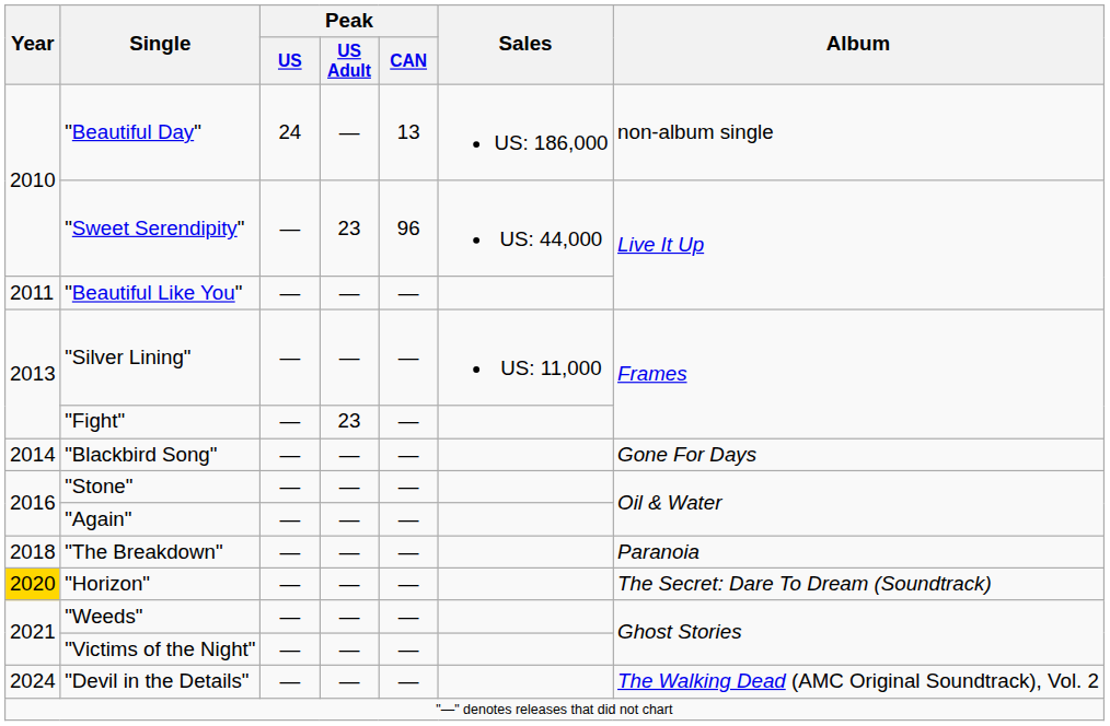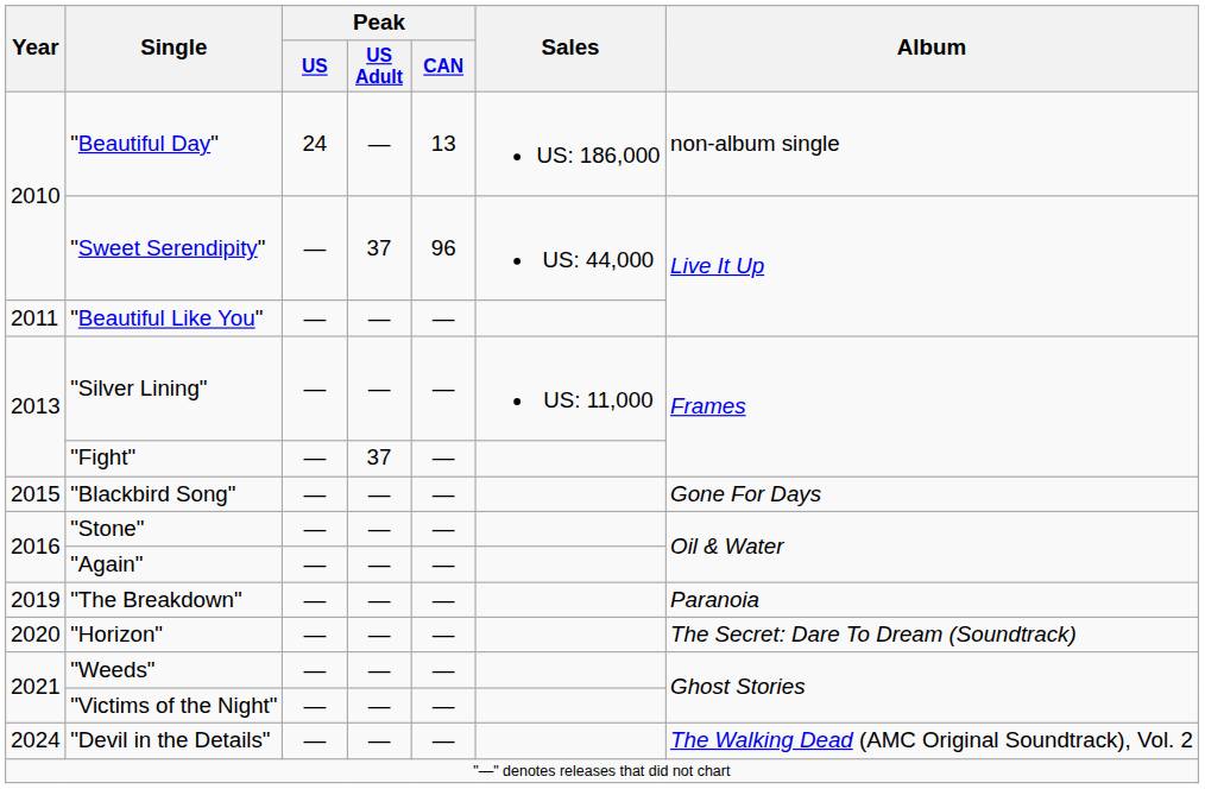"Sweet Serendipity" | Peak / US Adult: 23 -> 37
"Fight" | Peak / US Adult: 23 -> 37
"Blackbird Song" | Year: 2014 -> 2015
"The Breakdown" | Year: 2018 -> 2019
"Horizon" | Year: gold background -> no background
